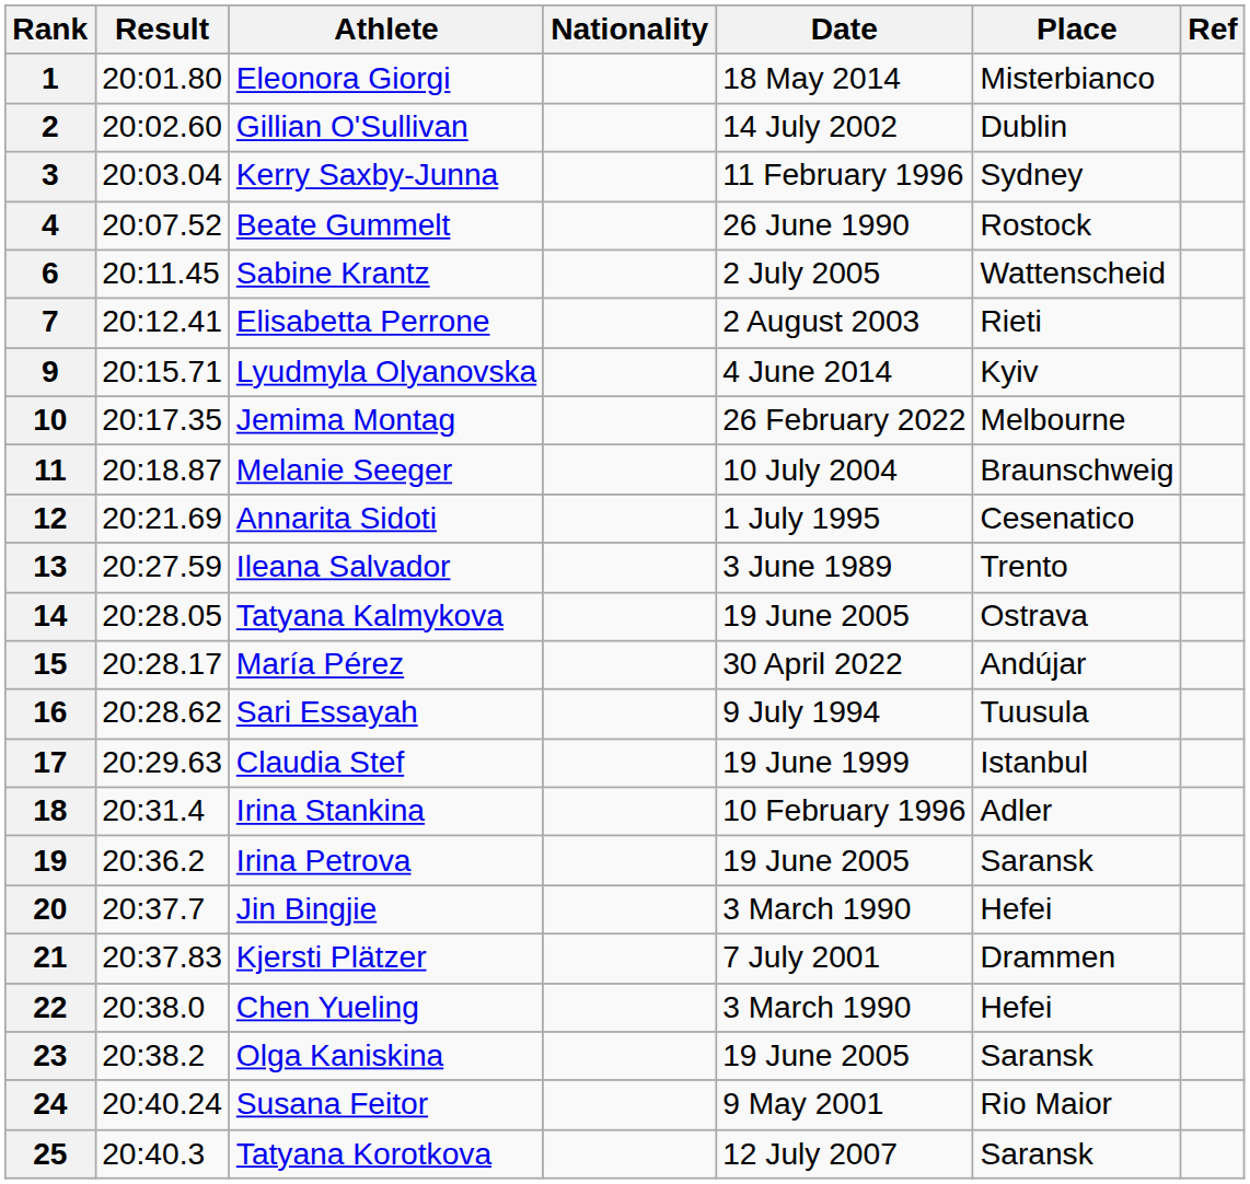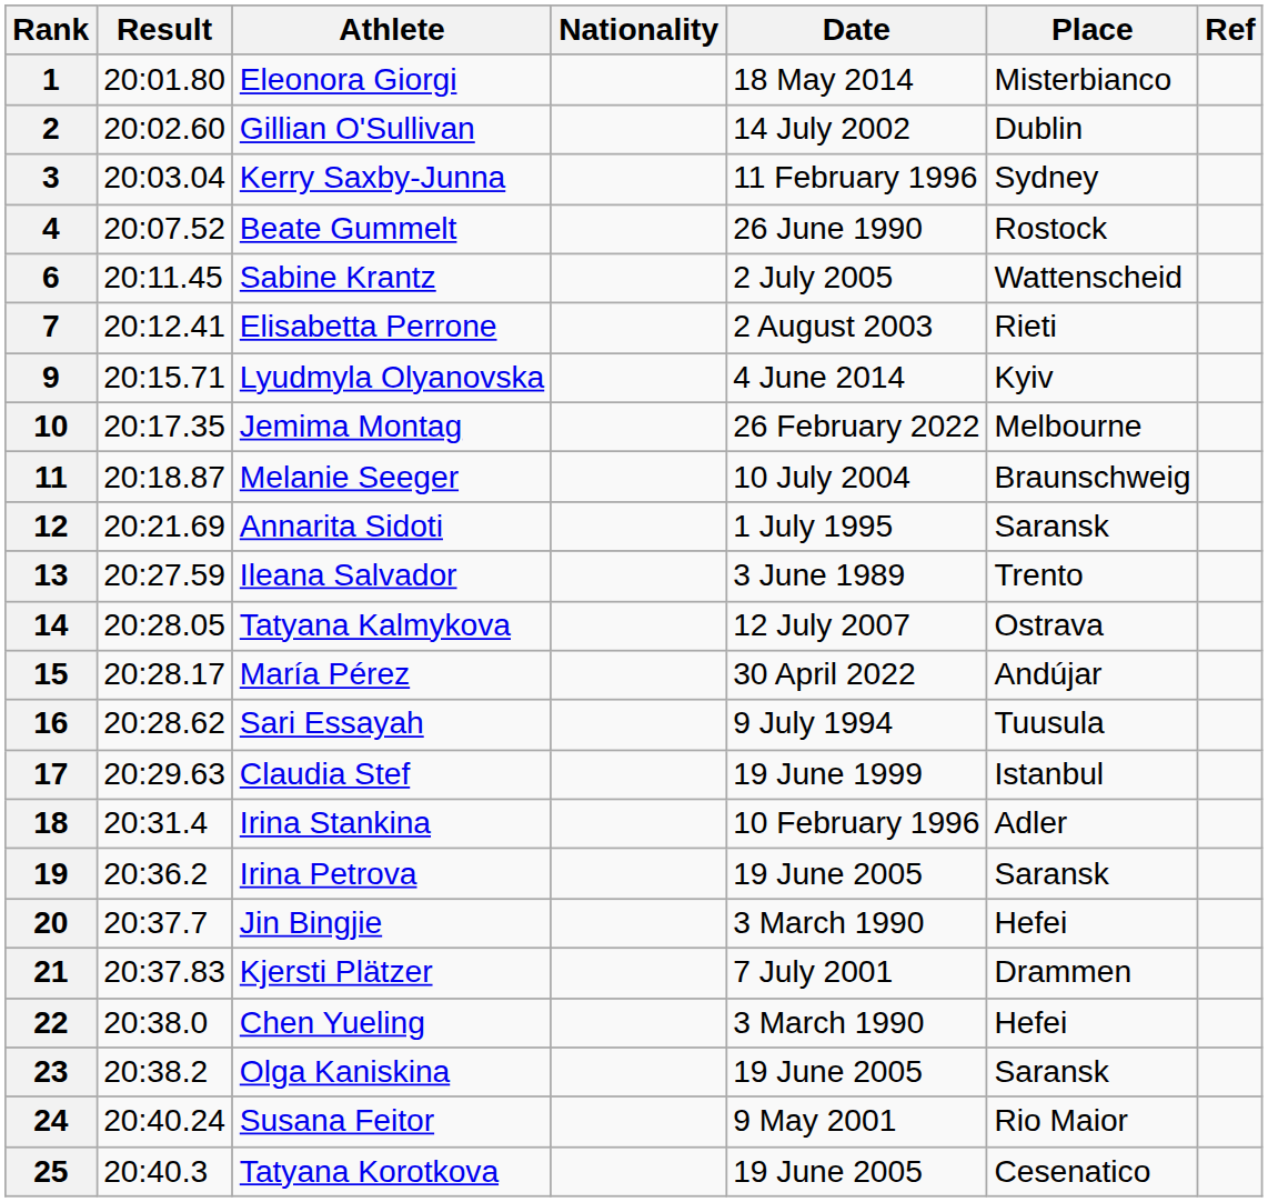12 | Place: Cesenatico -> Saransk
14 | Date: 19 June 2005 -> 12 July 2007
25 | Date: 12 July 2007 -> 19 June 2005
25 | Place: Saransk -> Cesenatico
